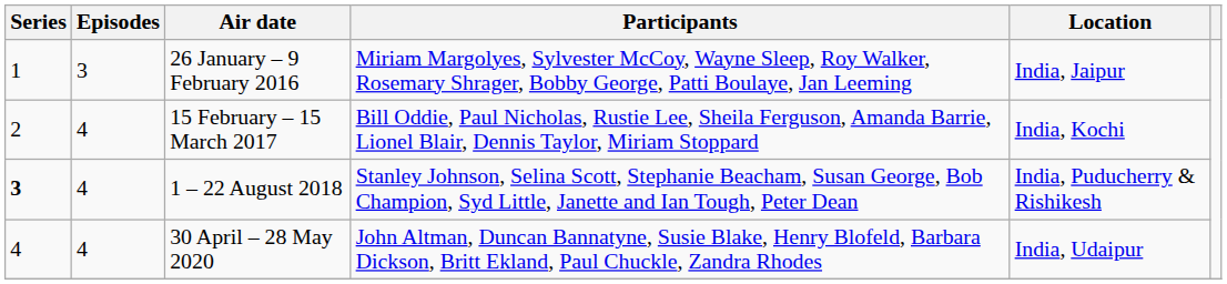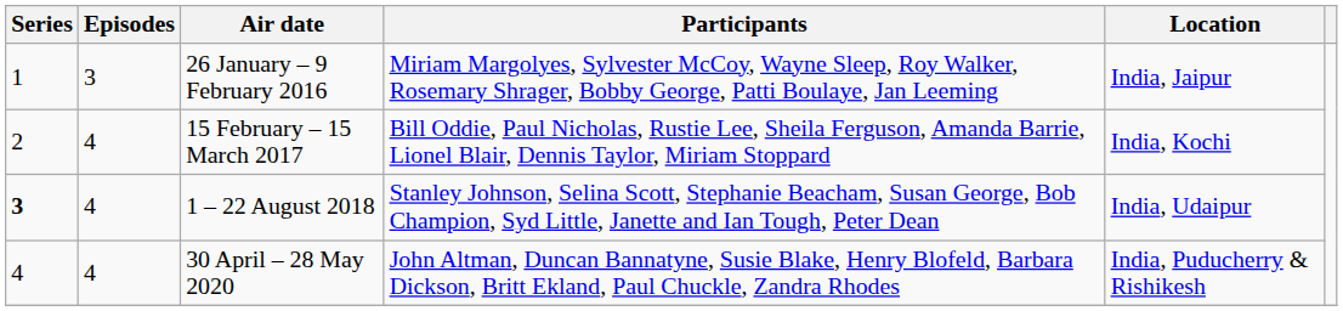1 – 22 August 2018 | Location: India, Puducherry & Rishikesh -> India, Udaipur
30 April – 28 May 2020 | Location: India, Udaipur -> India, Puducherry & Rishikesh
